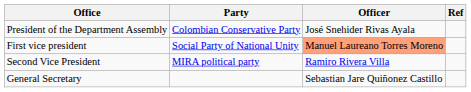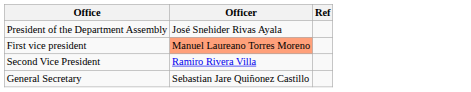- column: Party | Colombian Conservative Party | Social Party of National Unity | MIRA political party
